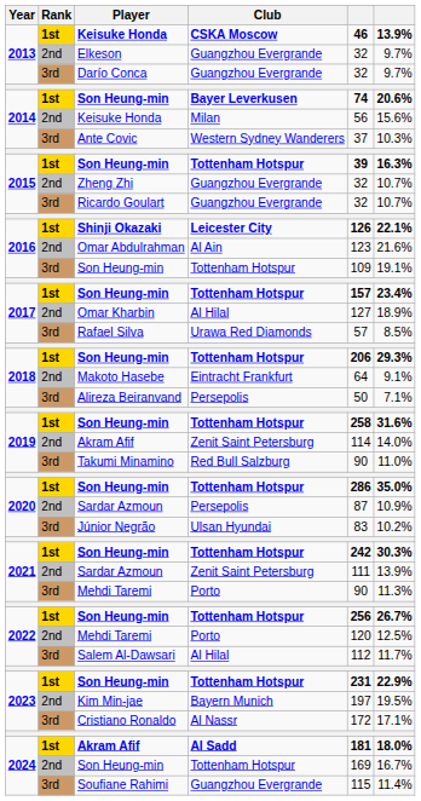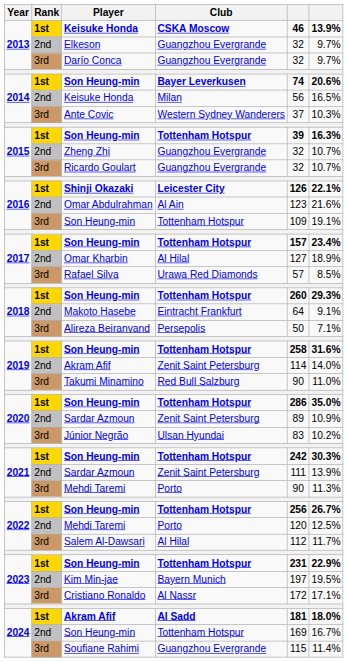2014 / Keisuke Honda | column 6: 15.6% -> 16.5%
2018 / Son Heung-min | column 5: 206 -> 260
2020 / Sardar Azmoun | Club: Persepolis -> Zenit Saint Petersburg
2020 / Sardar Azmoun | column 5: 87 -> 89
